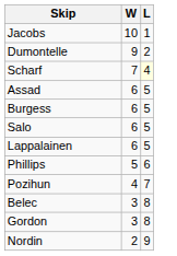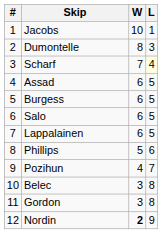+ column: # | 1 | 2 | 3 | 4 | 5 | 6 | 7 | 8 | 9 | 10 | 11 | 12
Dumontelle | W: 9 -> 8
Dumontelle | L: 2 -> 3
Nordin | W: normal -> bold
